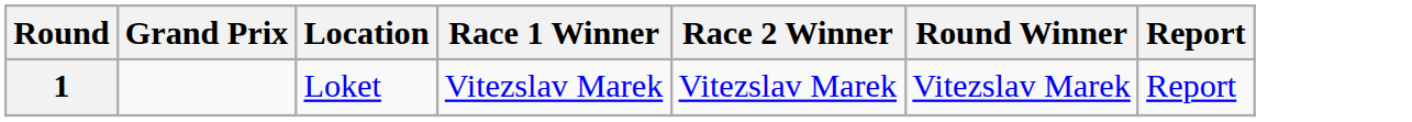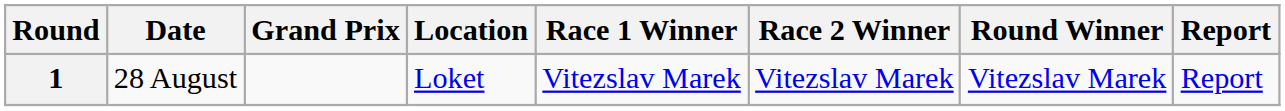+ column: Date | 28 August
